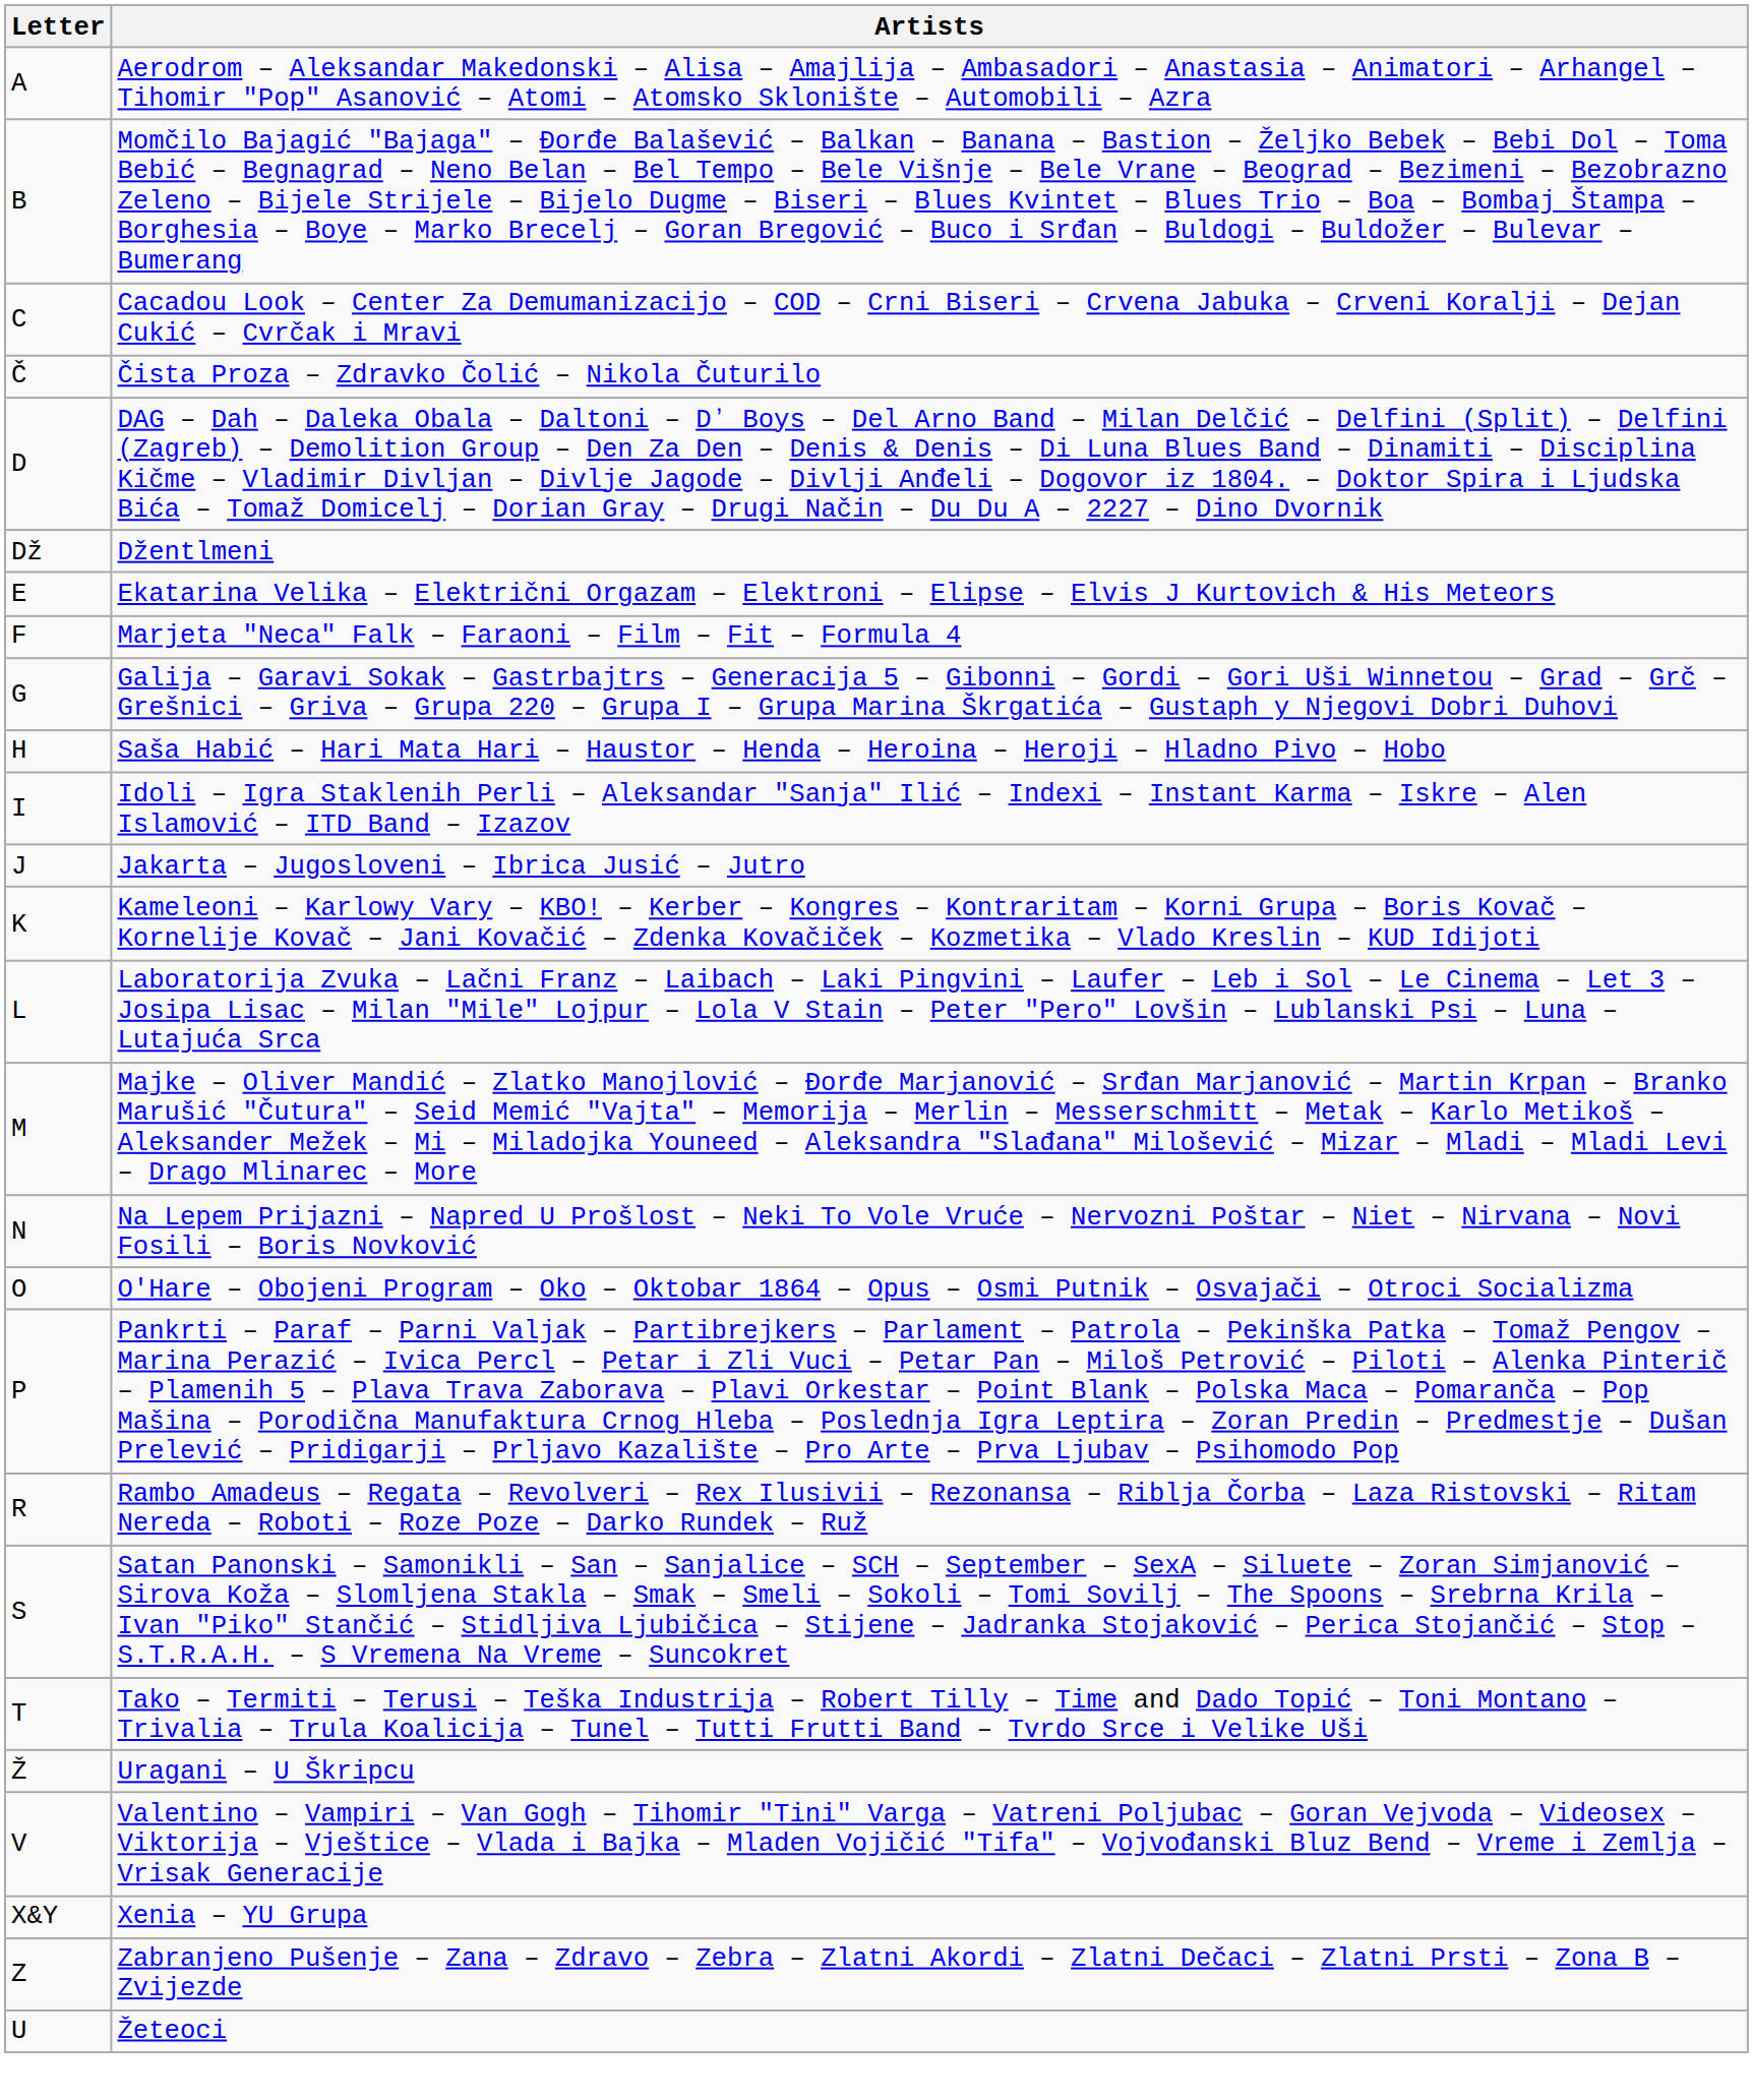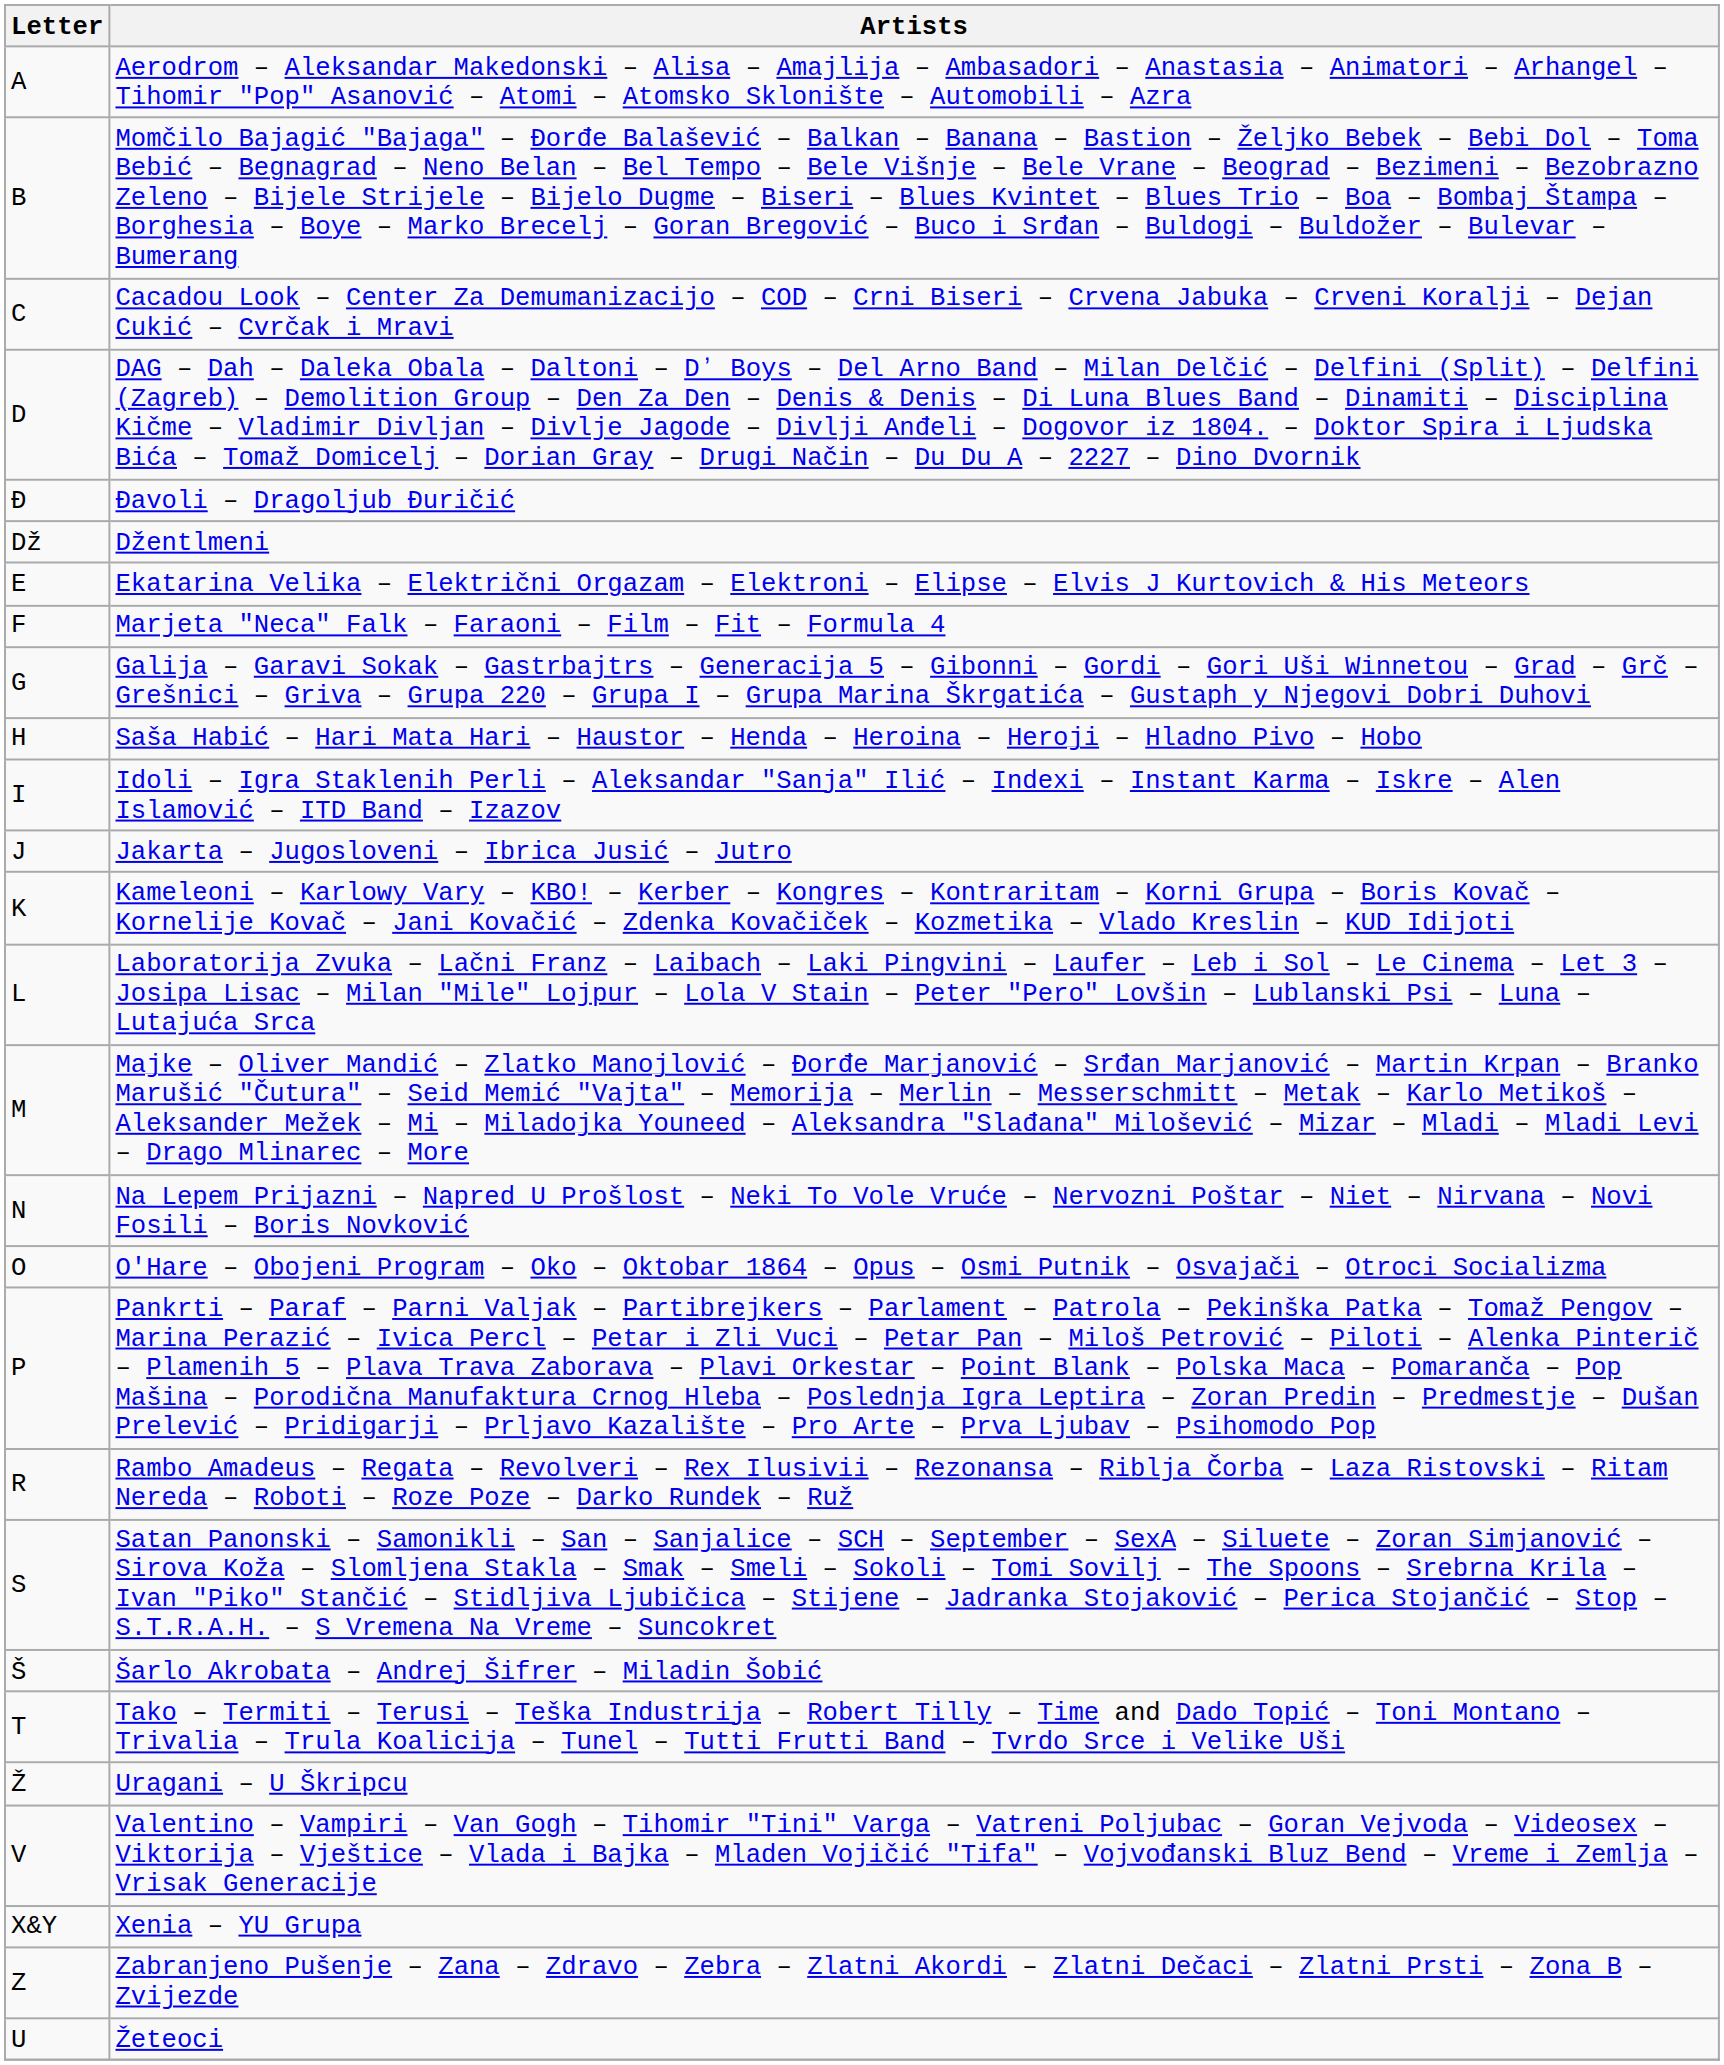- row: Č | Čista Proza – Zdravko Čolić – Nikola Čuturilo
+ row: Đ | Đavoli – Dragoljub Đuričić
+ row: Š | Šarlo Akrobata – Andrej Šifrer – Miladin Šobić
